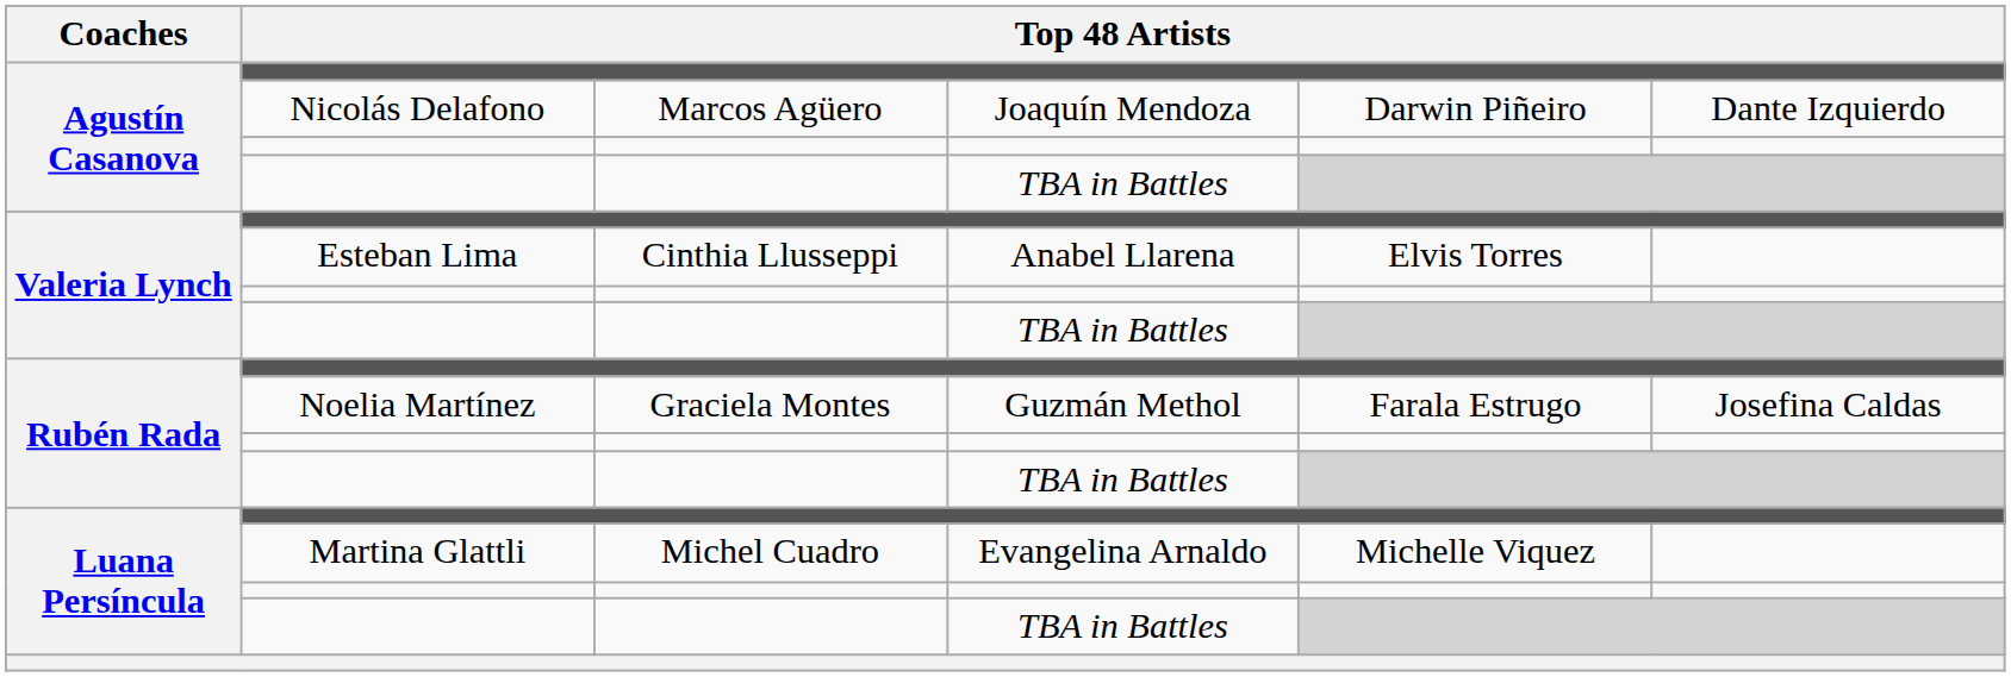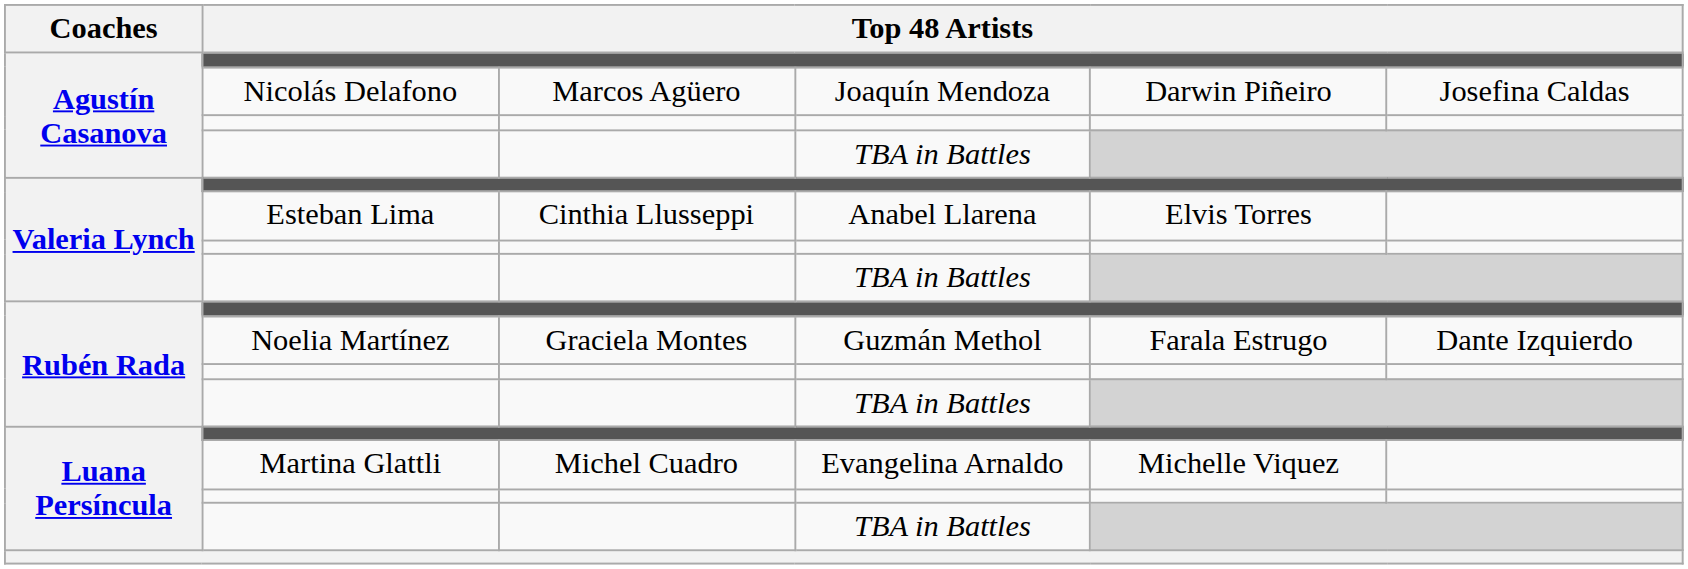Joaquín Mendoza | column 6: Dante Izquierdo -> Josefina Caldas
Guzmán Methol | column 6: Josefina Caldas -> Dante Izquierdo
